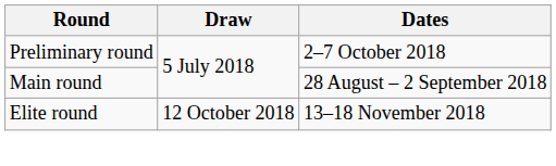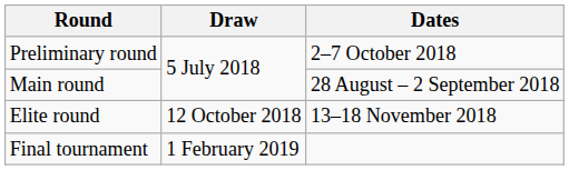+ row: Final tournament | 1 February 2019
